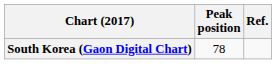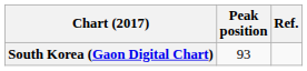South Korea (Gaon Digital Chart) | Peak position: 78 -> 93
